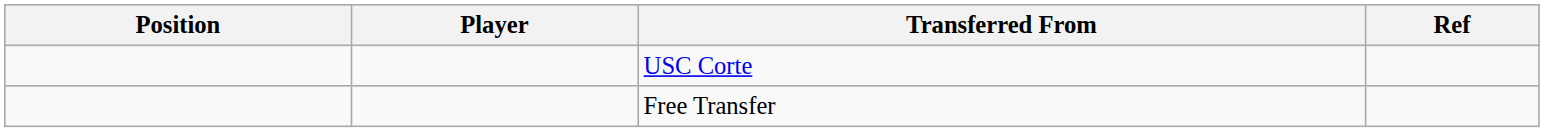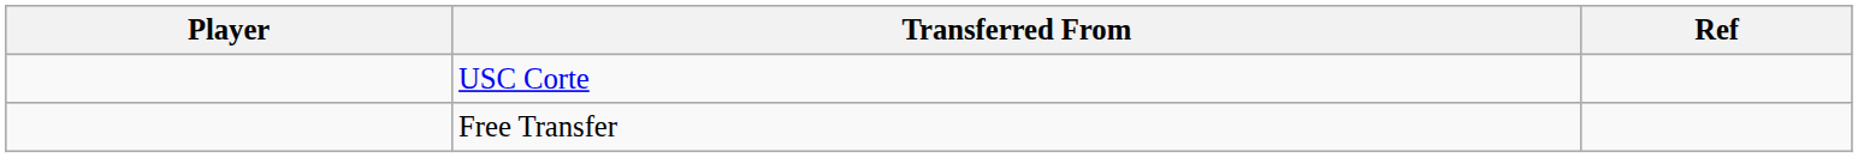- column: Position
